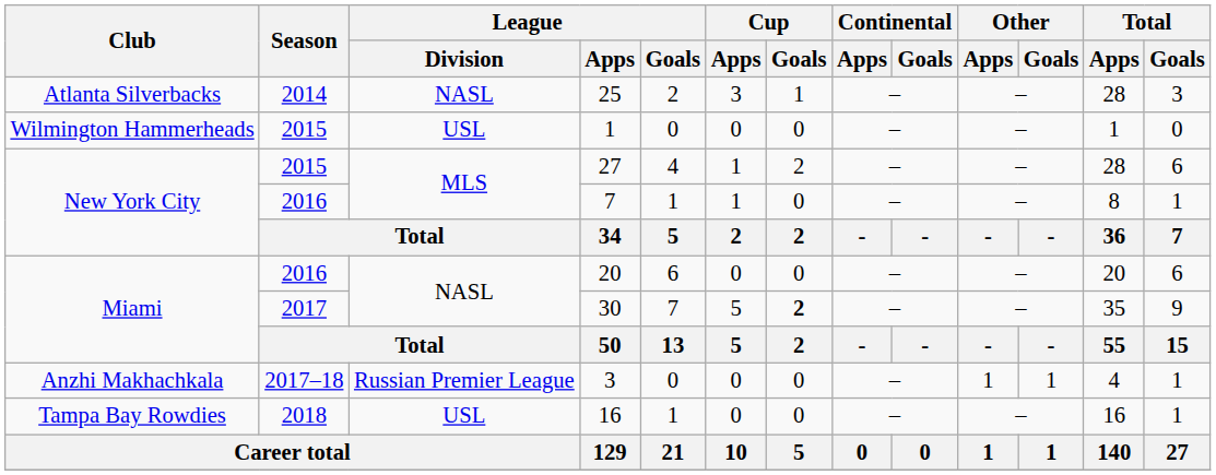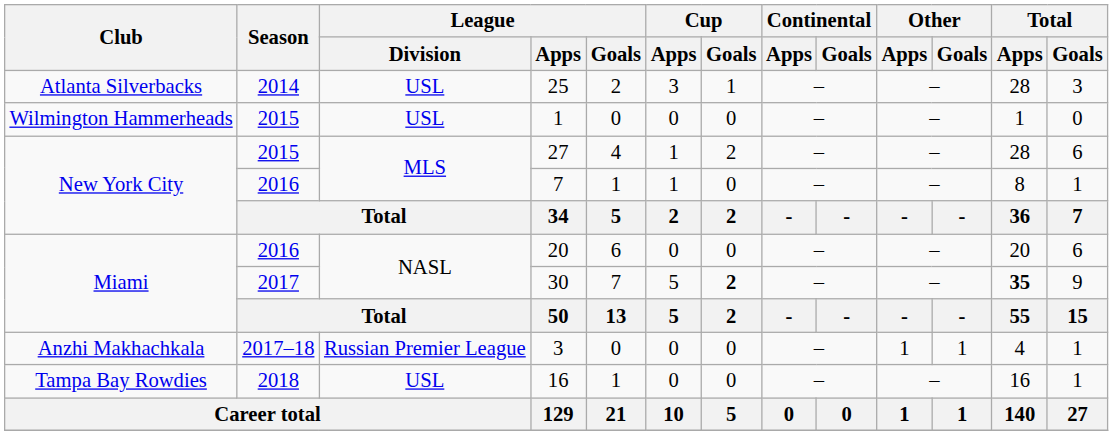25 | League / Division: NASL -> USL
30 | Total / Apps: normal -> bold
